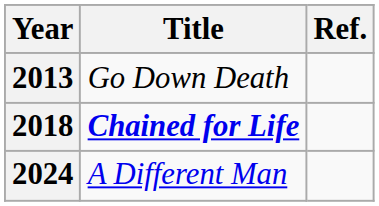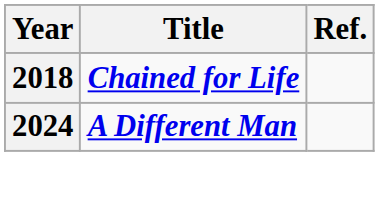- row: 2013 | Go Down Death
2024 | Title: normal -> bold
